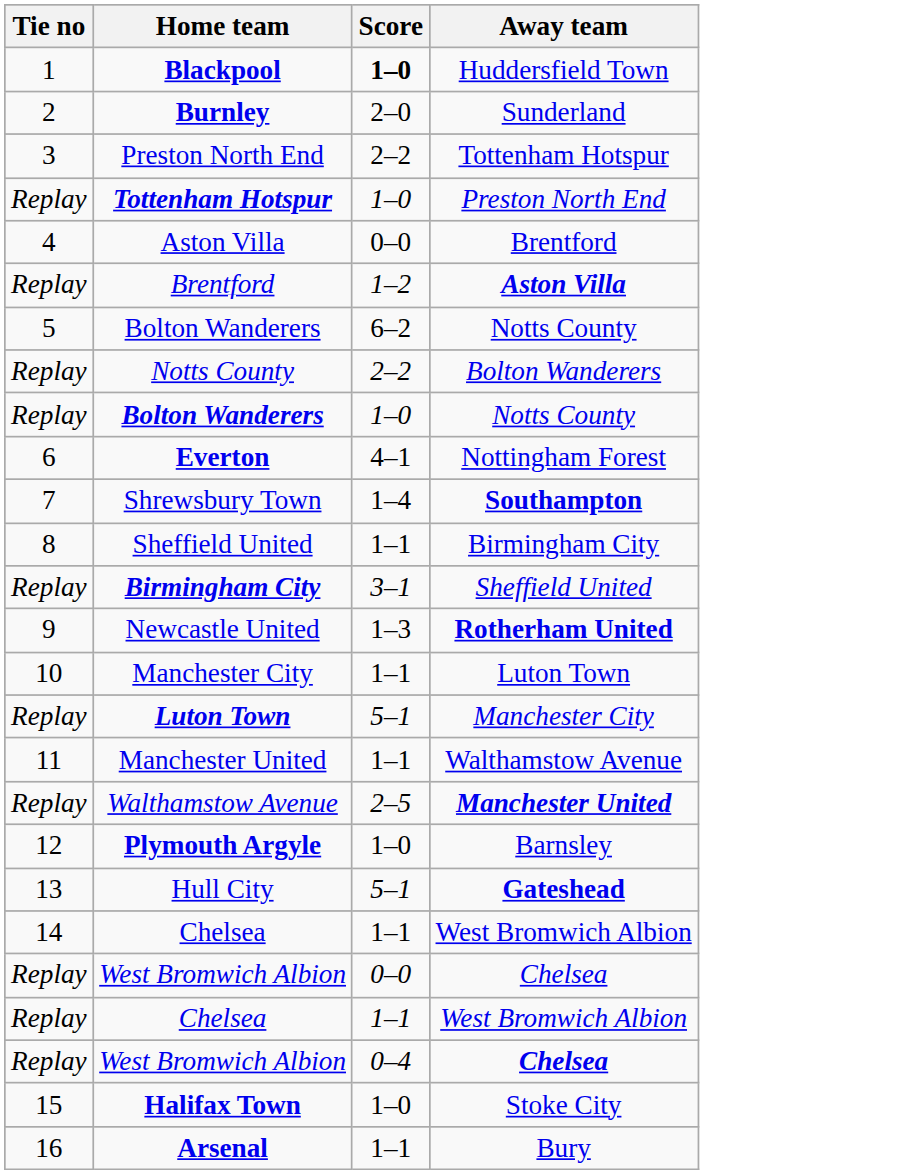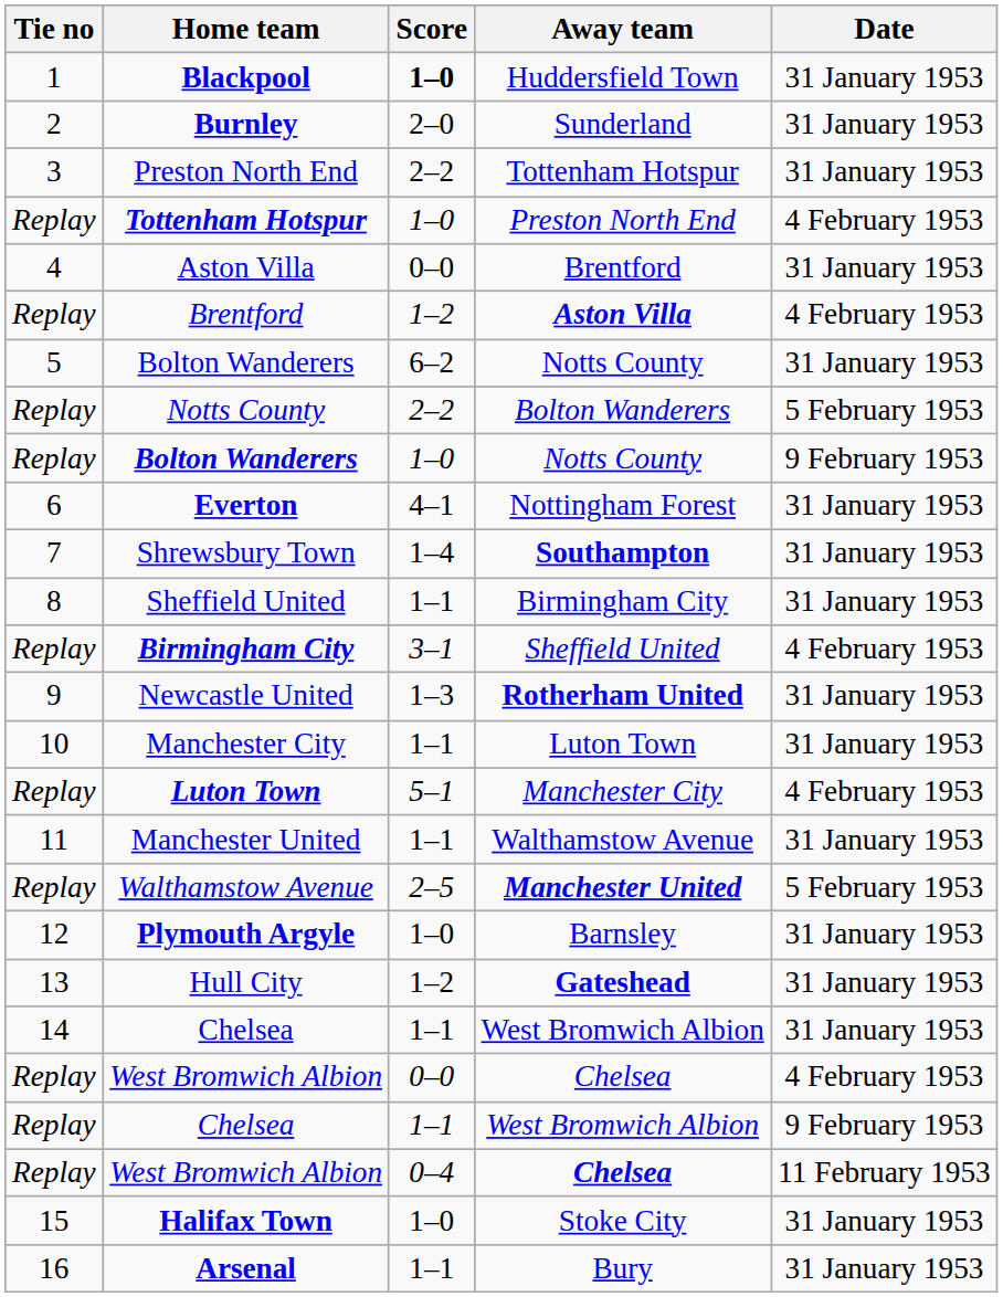+ column: Date | 31 January 1953 | 31 January 1953 | 31 January 1953 | 4 February 1953 | 31 January 1953 | 4 February 1953 | 31 January 1953 | 5 February 1953 | 9 February 1953 | 31 January 1953 | 31 January 1953 | 31 January 1953 | 4 February 1953 | 31 January 1953 | 31 January 1953 | 4 February 1953 | 31 January 1953 | 5 February 1953 | 31 January 1953 | 31 January 1953 | 31 January 1953 | 4 February 1953 | 9 February 1953 | 11 February 1953 | 31 January 1953 | 31 January 1953
Hull City | Score: 5–1 -> 1–2
